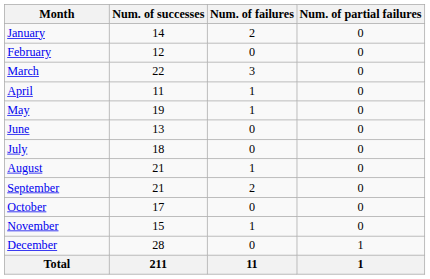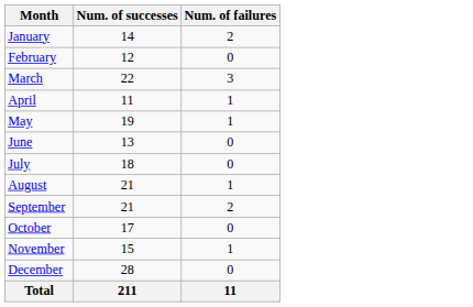- column: Num. of partial failures | 0 | 0 | 0 | 0 | 0 | 0 | 0 | 0 | 0 | 0 | 0 | 1 | 1
